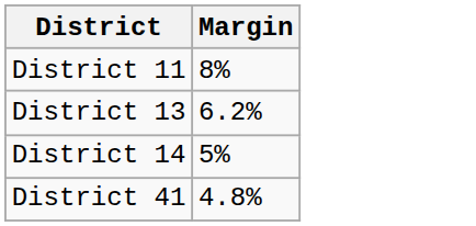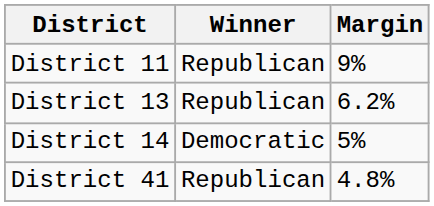+ column: Winner | Republican | Republican | Democratic | Republican
District 11 | Margin: 8% -> 9%
